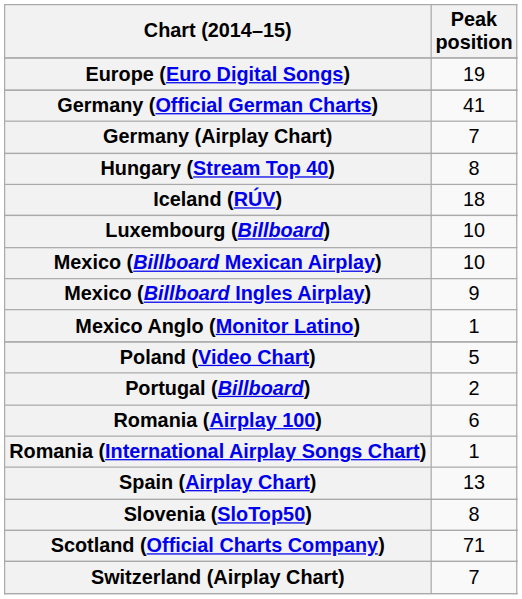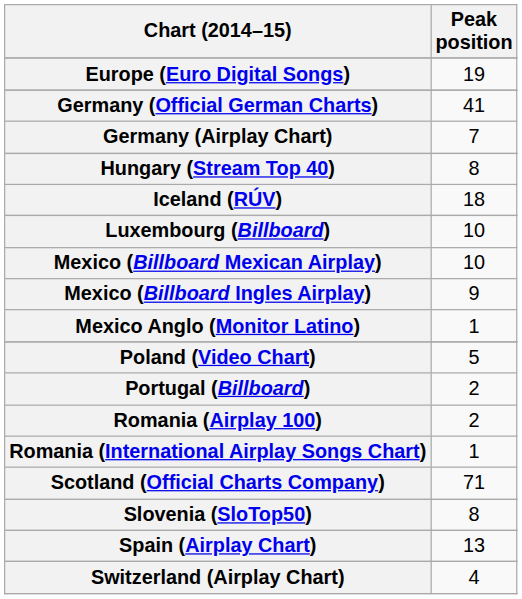Romania (Airplay 100) | Peak position: 6 -> 2
rows swapped: Scotland (Official Charts Company) <-> Spain (Airplay Chart)
Switzerland (Airplay Chart) | Peak position: 7 -> 4
